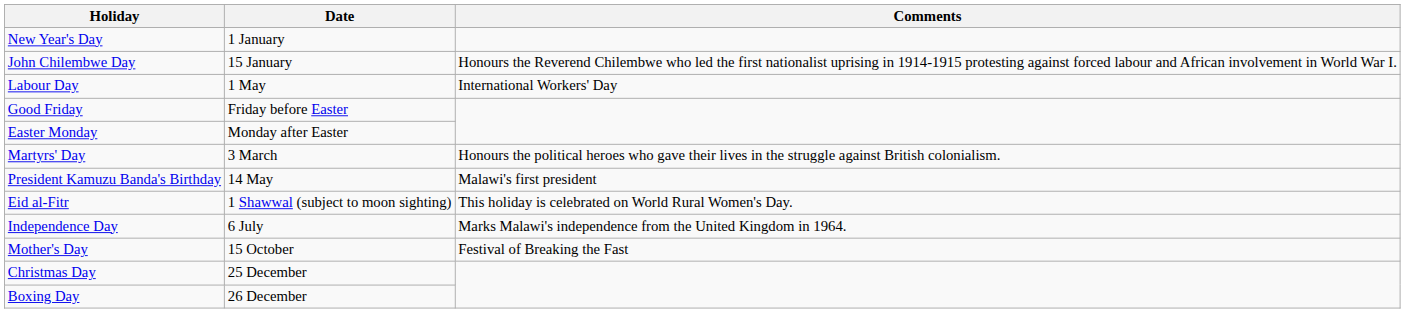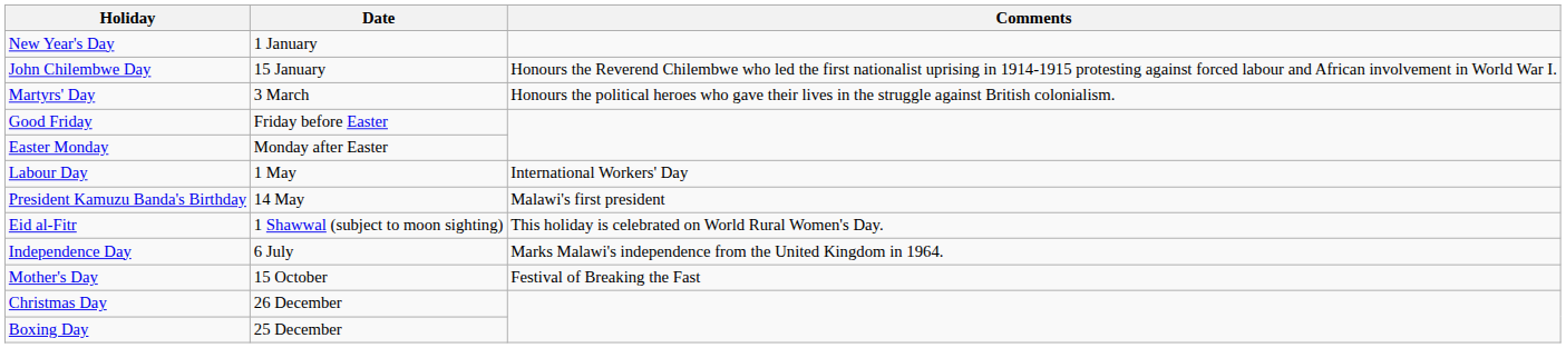rows swapped: Martyrs' Day <-> Labour Day
Christmas Day | Date: 25 December -> 26 December
Boxing Day | Date: 26 December -> 25 December
